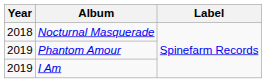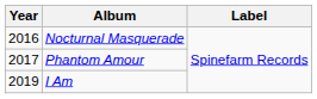Nocturnal Masquerade | Year: 2018 -> 2016
Phantom Amour | Year: 2019 -> 2017
